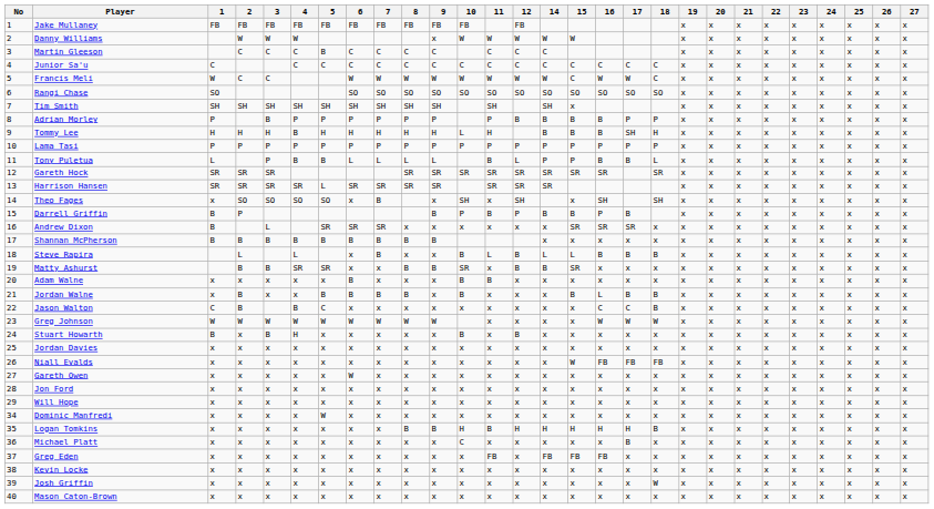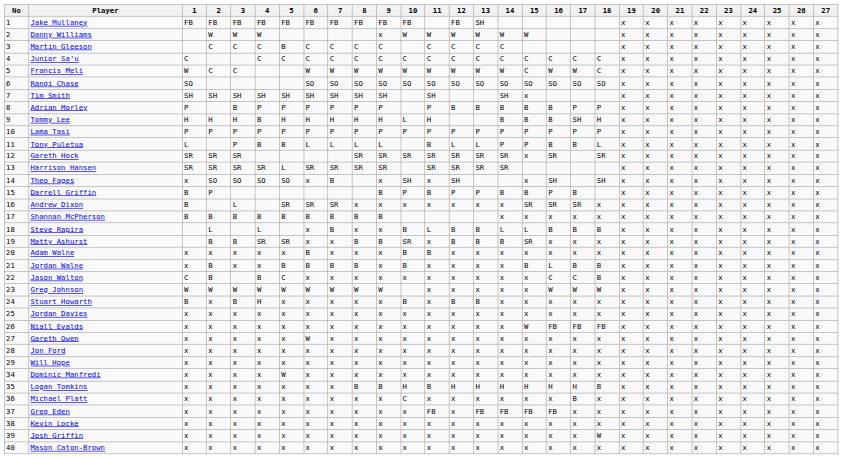+ column: 13 | SH | W | C | C | W | SO | B | P | L | SR | SR | P | x | B | B | x | x | x | x | B | x | x | x | x | x | x | H | x | FB | x | x | x
Gareth Hock | 15: SR -> x
